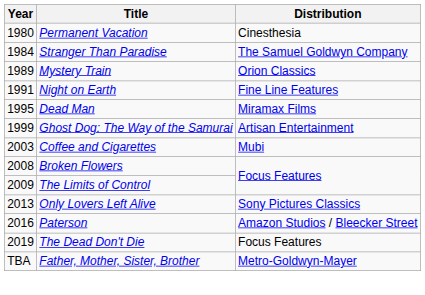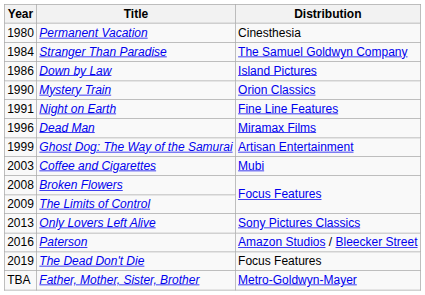+ row: 1986 | Down by Law | Island Pictures
Mystery Train | Year: 1989 -> 1990
Dead Man | Year: 1995 -> 1996
